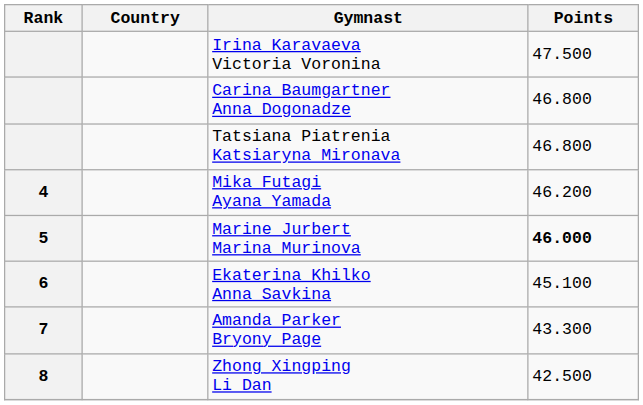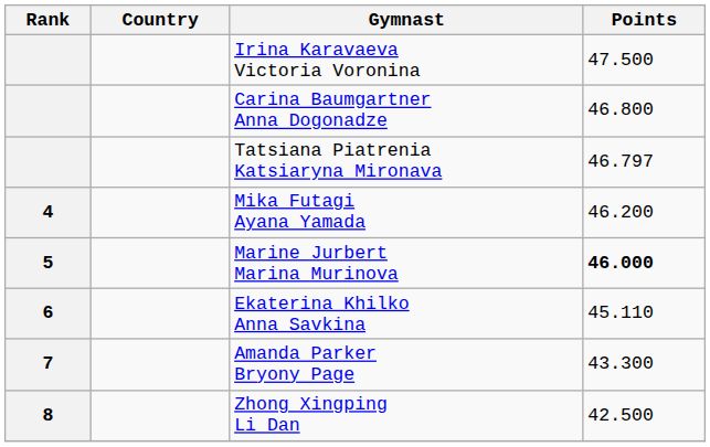Tatsiana Piatrenia Katsiaryna Mironava | Points: 46.800 -> 46.797
Ekaterina Khilko Anna Savkina | Points: 45.100 -> 45.110
